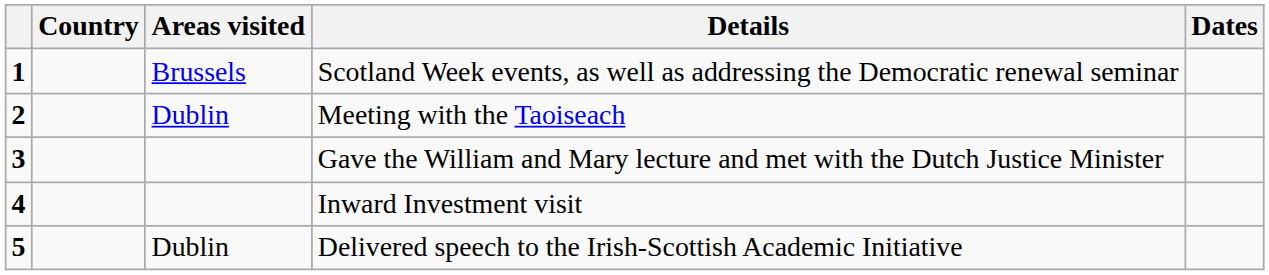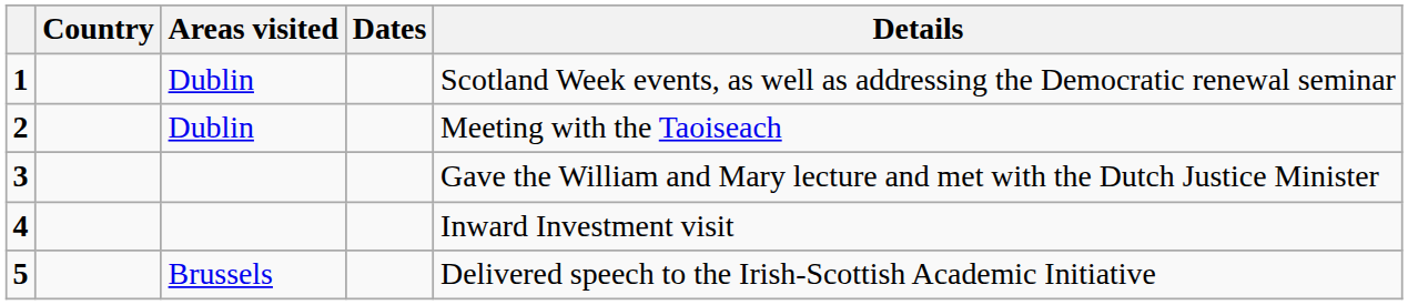columns swapped: Dates <-> Details
1 | Areas visited: Brussels -> Dublin
5 | Areas visited: Dublin -> Brussels
